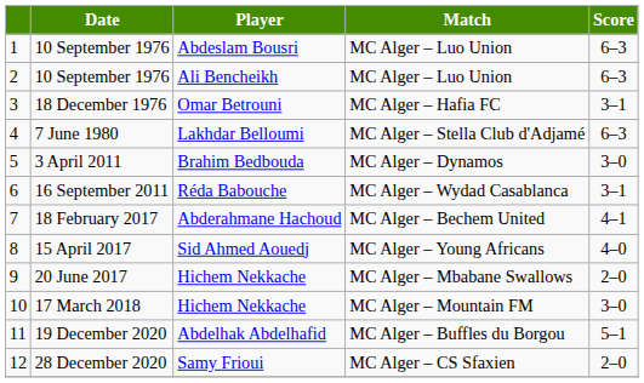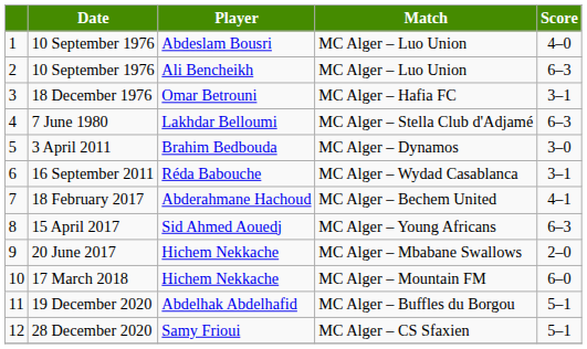10 September 1976 / Abdeslam Bousri | Score: 6–3 -> 4–0
15 April 2017 | Score: 4–0 -> 6–3
17 March 2018 | Score: 3–0 -> 6–0
28 December 2020 | Score: 2–0 -> 5–1
